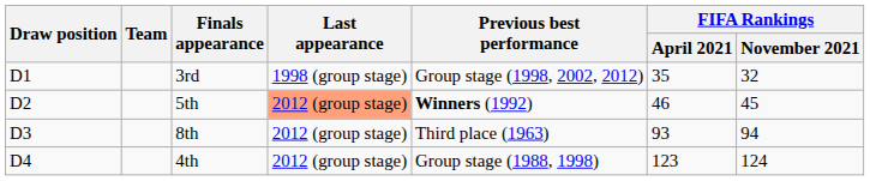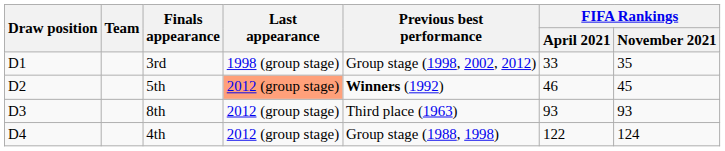3rd | FIFA Rankings / April 2021: 35 -> 33
3rd | FIFA Rankings / November 2021: 32 -> 35
8th | FIFA Rankings / November 2021: 94 -> 93
4th | FIFA Rankings / April 2021: 123 -> 122
